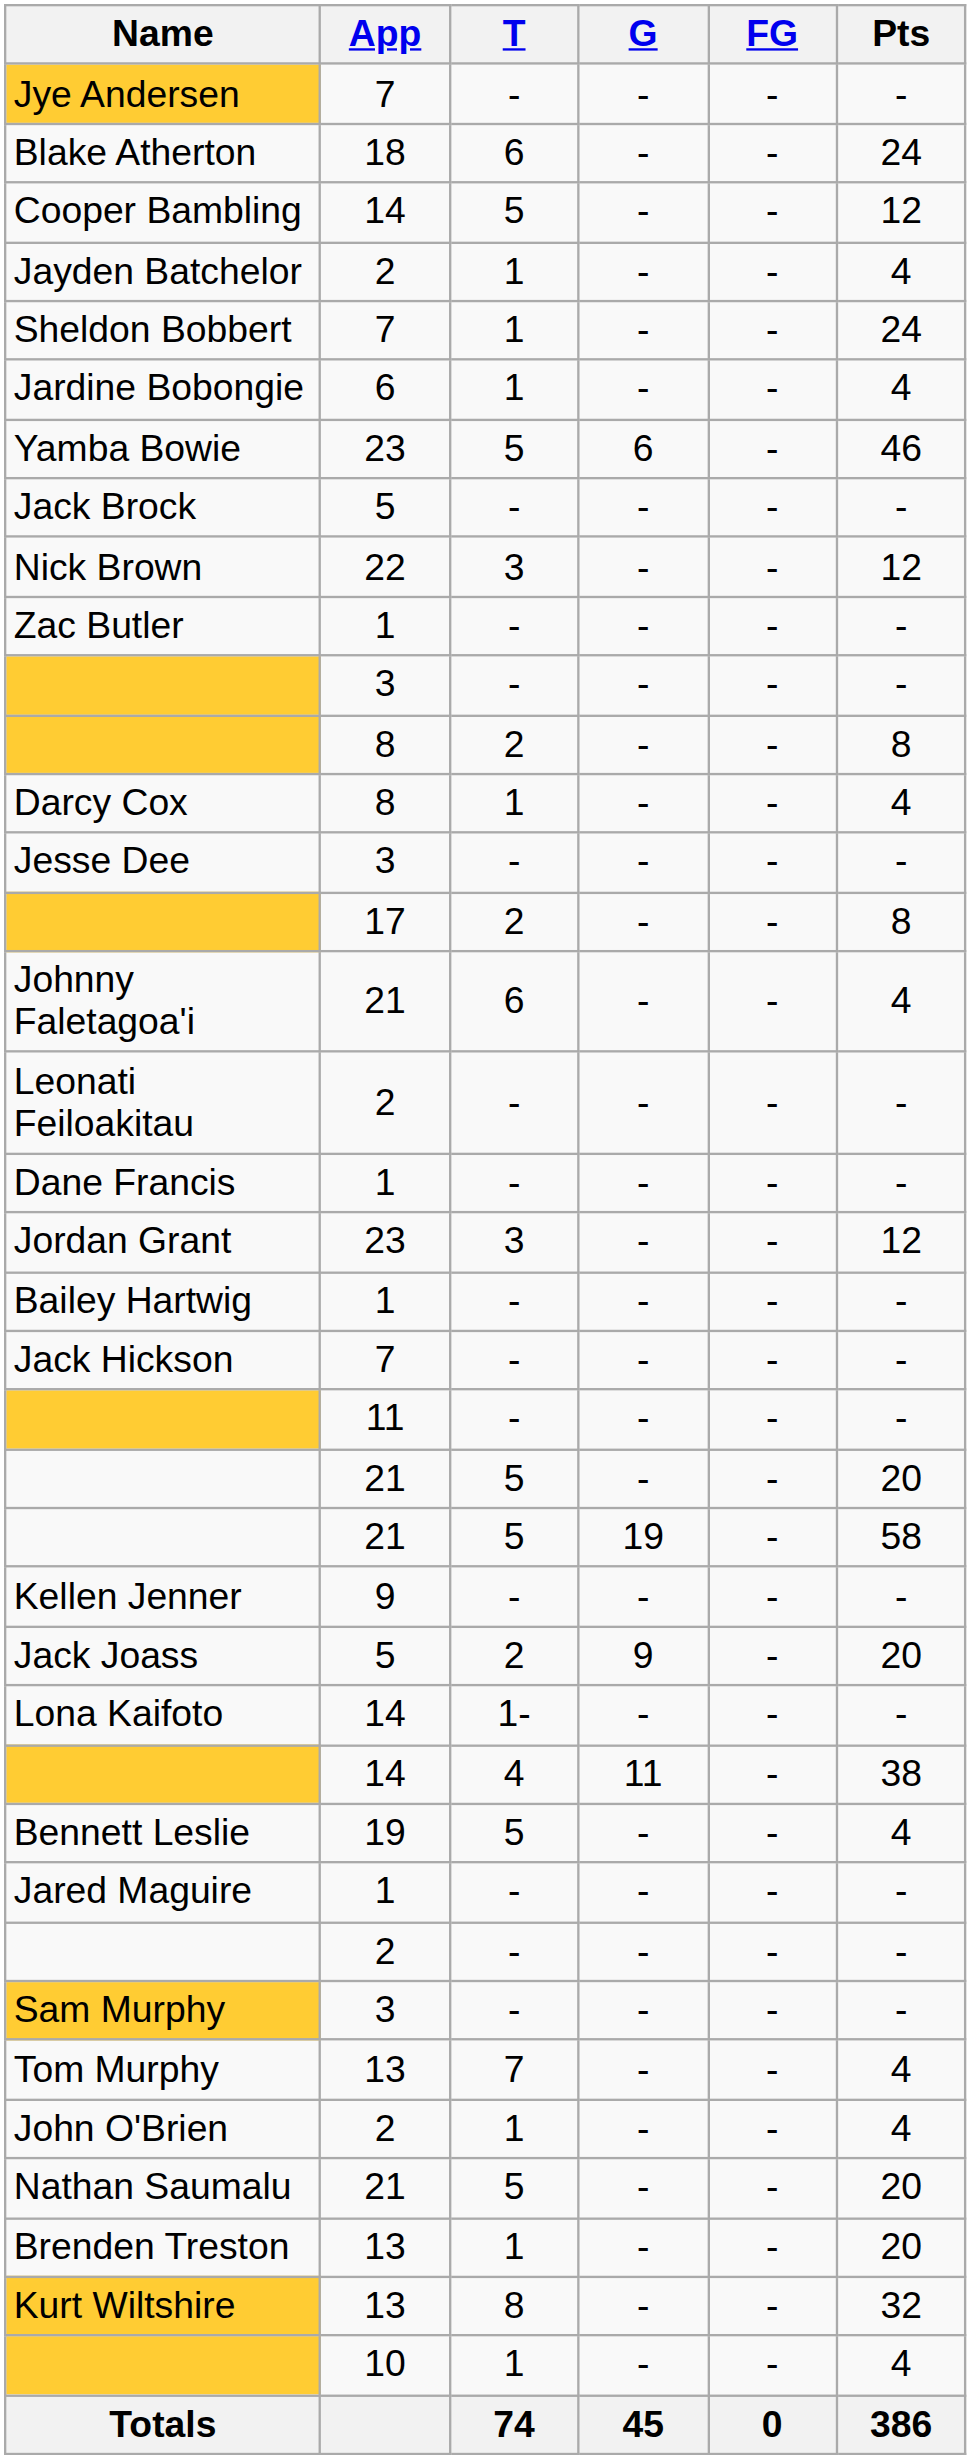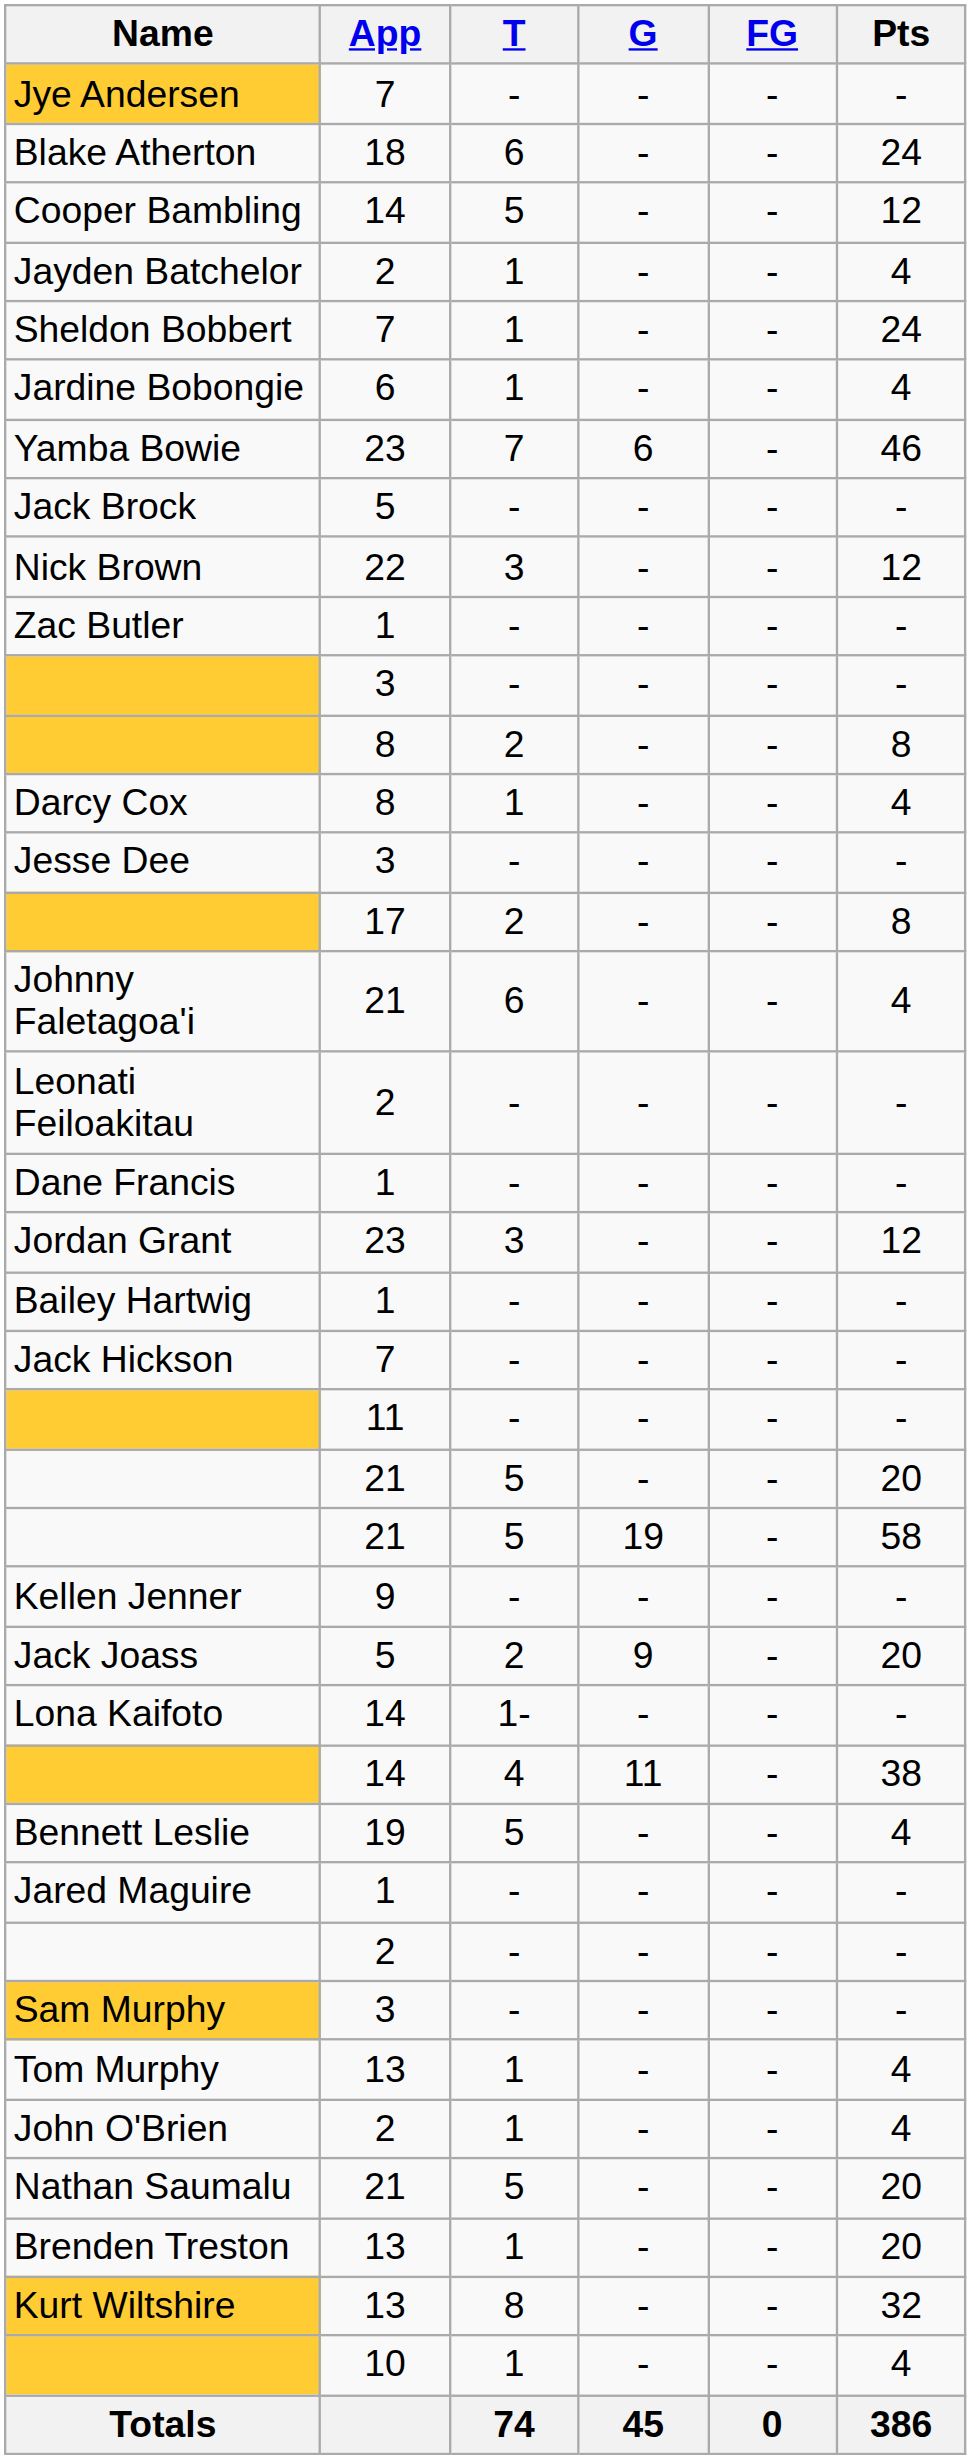Yamba Bowie | T: 5 -> 7
Tom Murphy | T: 7 -> 1
